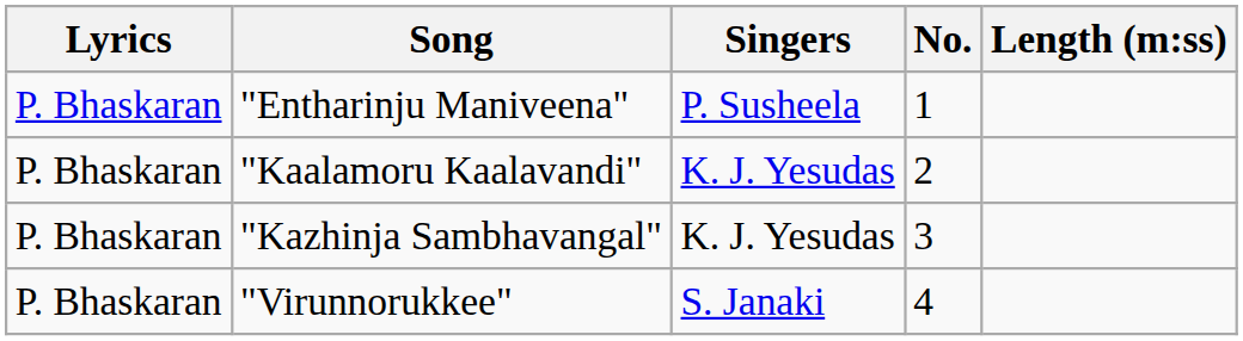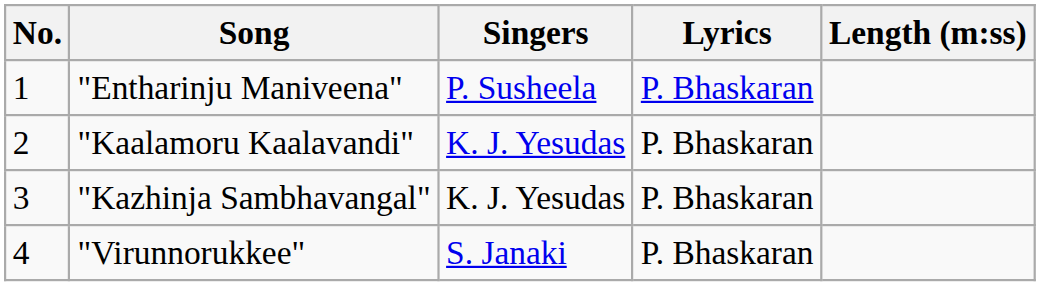columns swapped: No. <-> Lyrics
